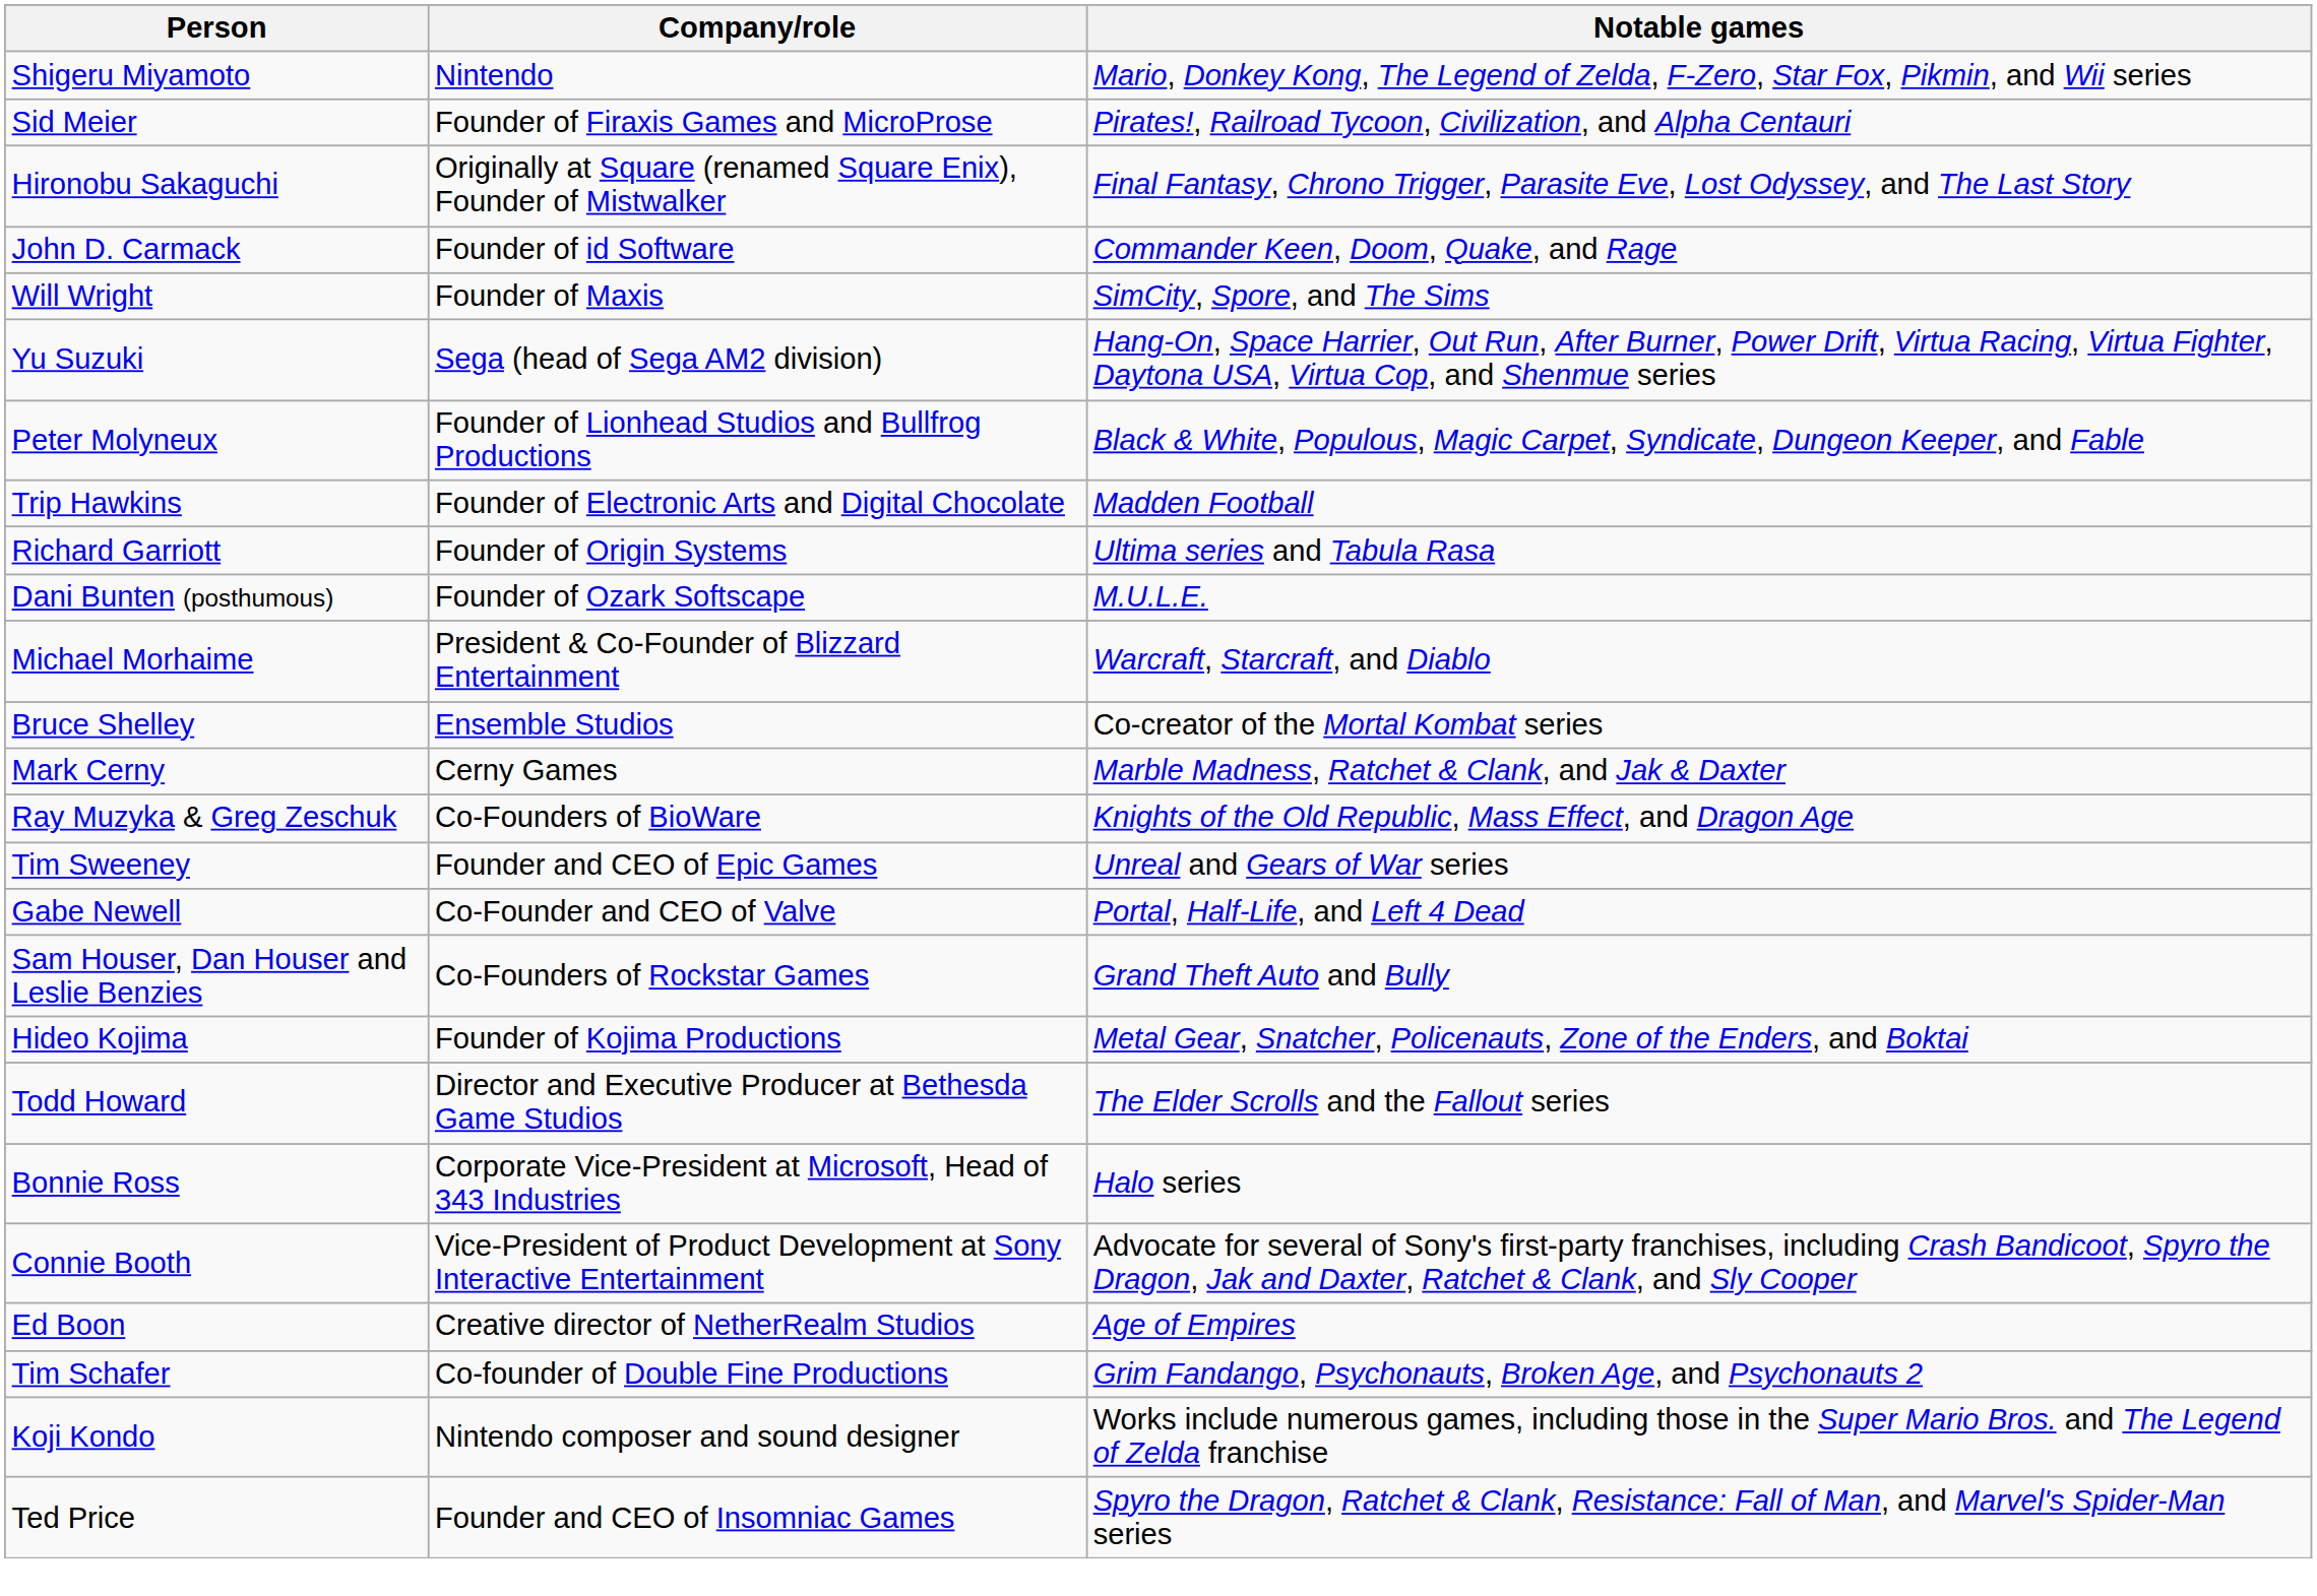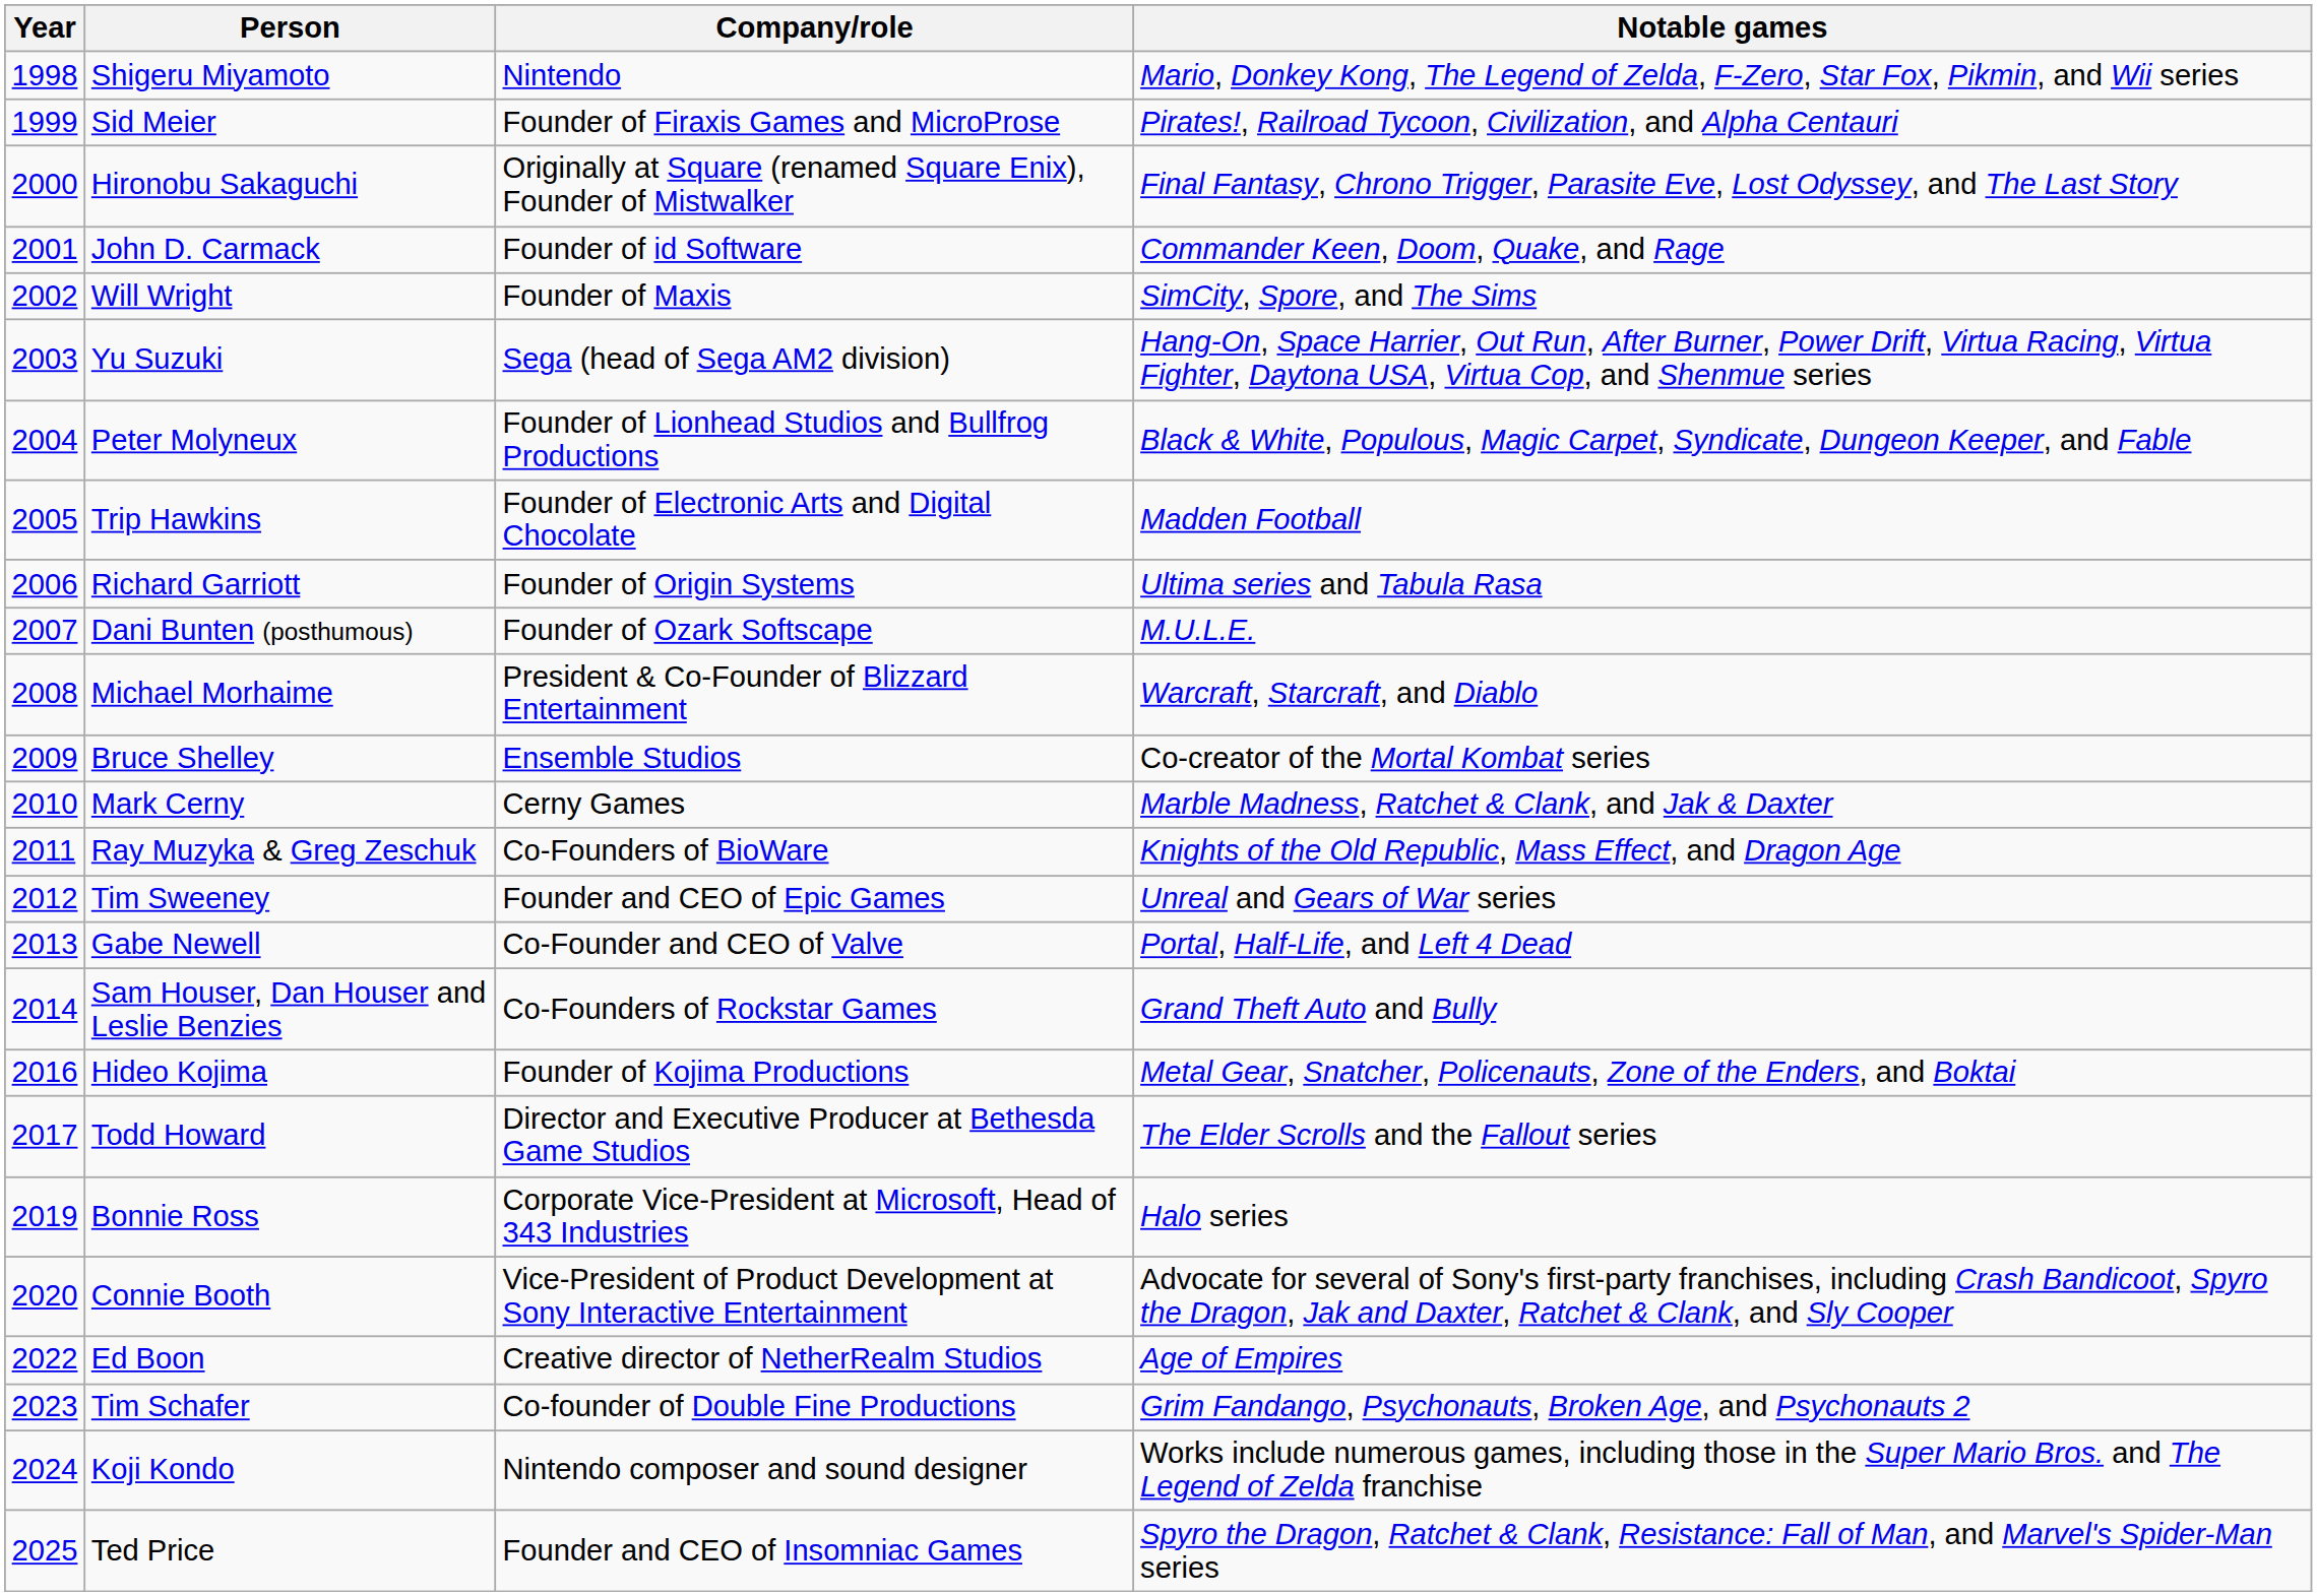+ column: Year | 1998 | 1999 | 2000 | 2001 | 2002 | 2003 | 2004 | 2005 | 2006 | 2007 | 2008 | 2009 | 2010 | 2011 | 2012 | 2013 | 2014 | 2016 | 2017 | 2019 | 2020 | 2022 | 2023 | 2024 | 2025
